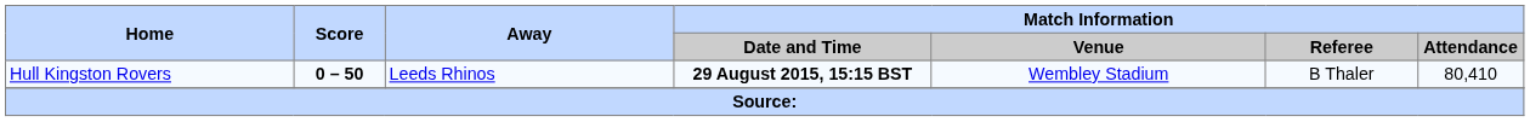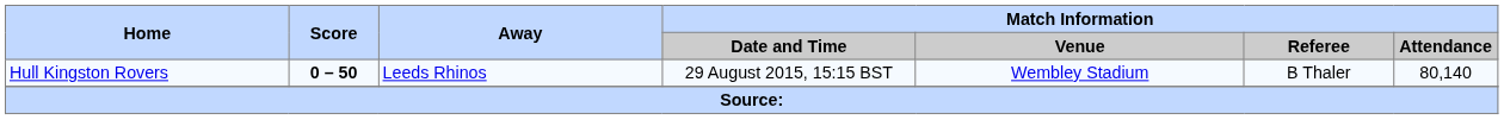Hull Kingston Rovers | Match Information / Date and Time: bold -> normal
Hull Kingston Rovers | Match Information / Attendance: 80,410 -> 80,140
